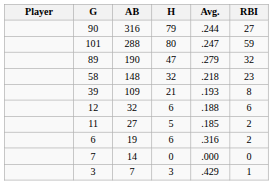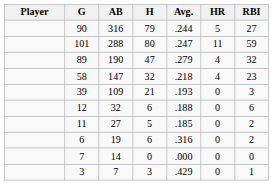+ column: HR | 5 | 11 | 4 | 4 | 0 | 0 | 0 | 0 | 0 | 0
58 | AB: 148 -> 147
39 | RBI: 8 -> 3
